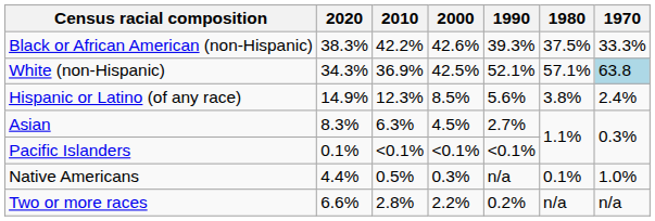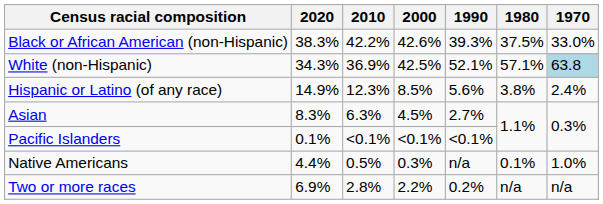Black or African American (non-Hispanic) | 1970: 33.3% -> 33.0%
Two or more races | 2020: 6.6% -> 6.9%
